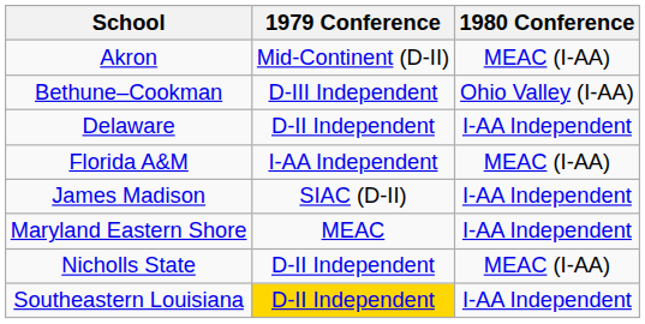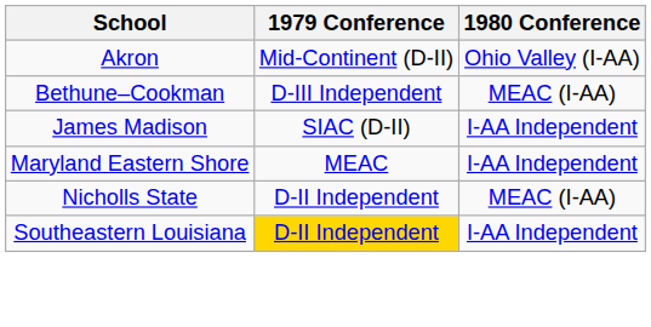Akron | 1980 Conference: MEAC (I-AA) -> Ohio Valley (I-AA)
Bethune–Cookman | 1980 Conference: Ohio Valley (I-AA) -> MEAC (I-AA)
- row: Delaware | D-II Independent | I-AA Independent
- row: Florida A&M | I-AA Independent | MEAC (I-AA)
